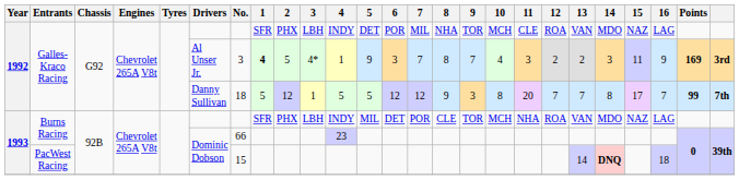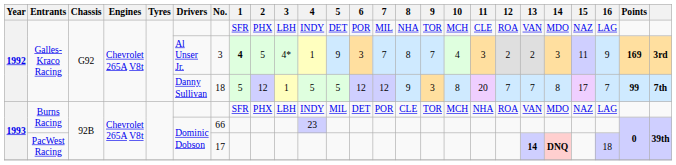PacWest Racing | No.: 15 -> 17
PacWest Racing | 13: normal -> bold
